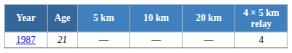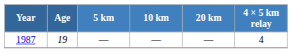1987 | Age: 21 -> 19
